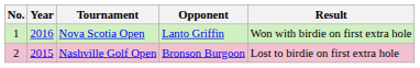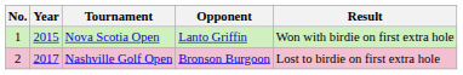Nova Scotia Open | Year: 2016 -> 2015
Nashville Golf Open | Year: 2015 -> 2017
